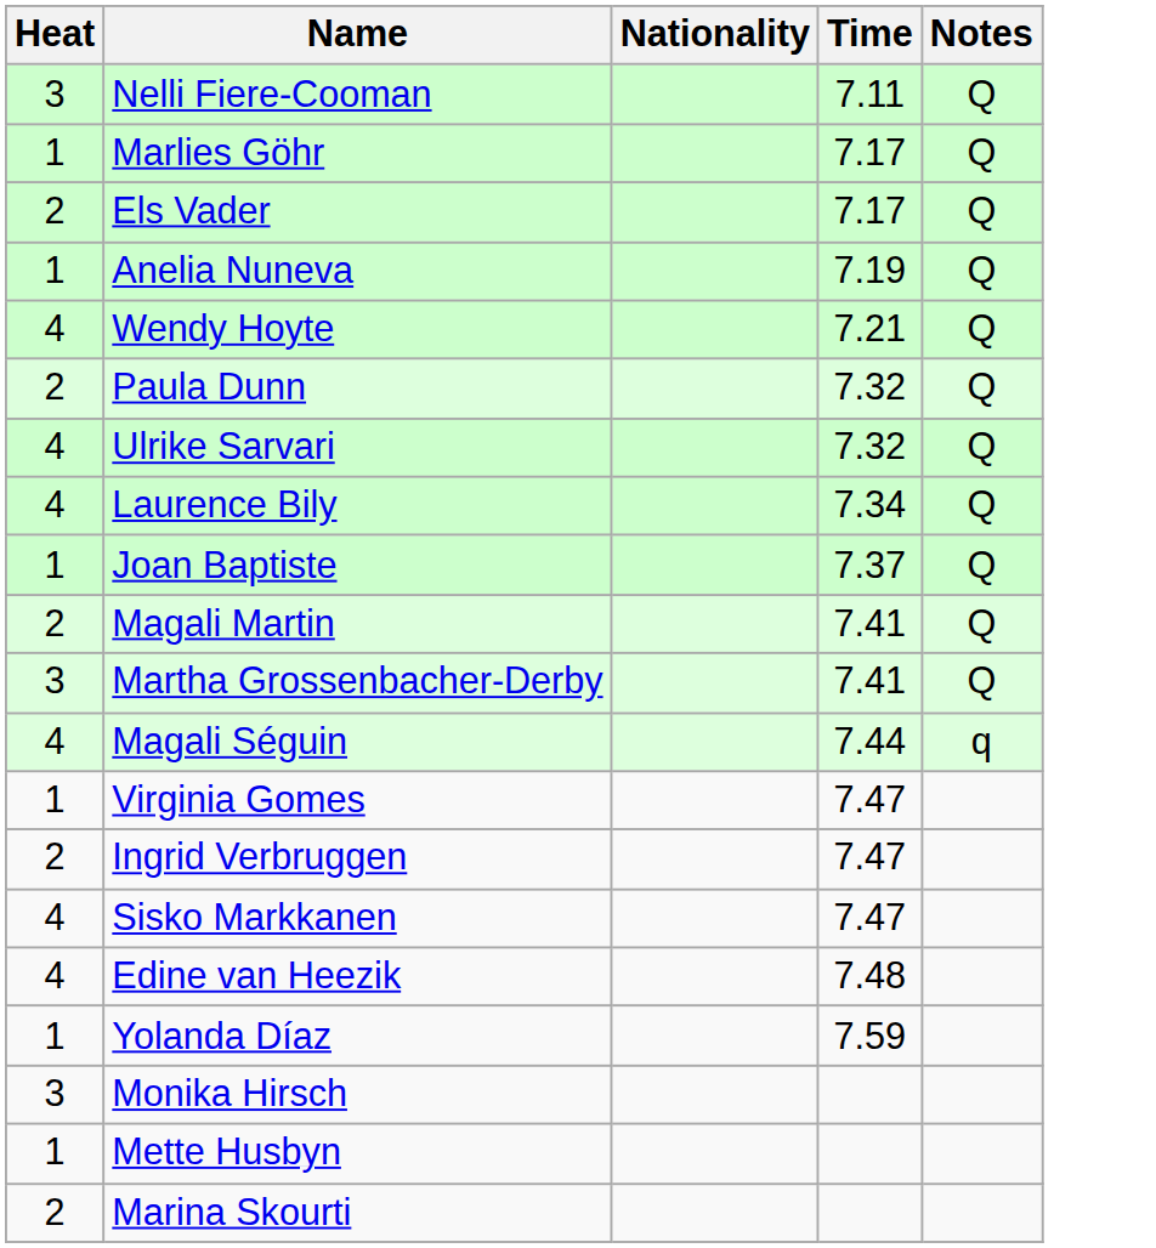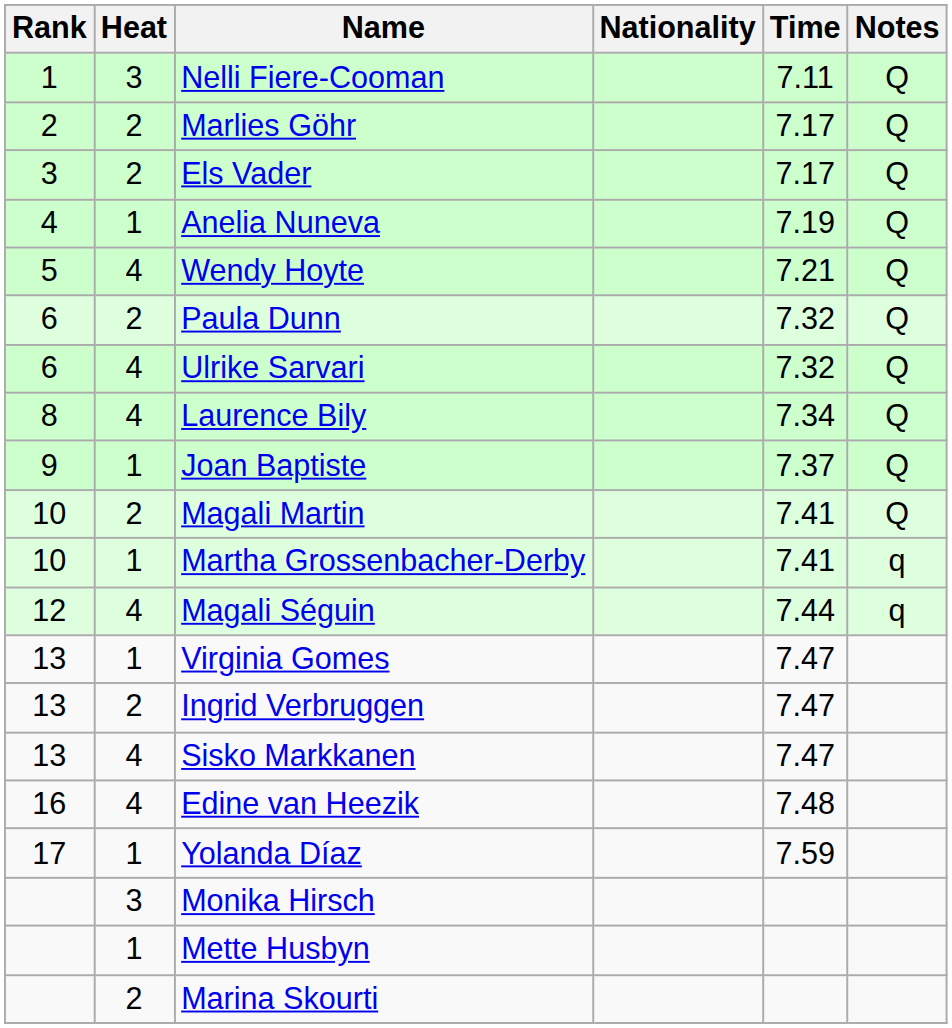+ column: Rank | 1 | 2 | 3 | 4 | 5 | 6 | 6 | 8 | 9 | 10 | 10 | 12 | 13 | 13 | 13 | 16 | 17
Marlies Göhr | Heat: 1 -> 2
Martha Grossenbacher-Derby | Heat: 3 -> 1
Martha Grossenbacher-Derby | Notes: Q -> q
